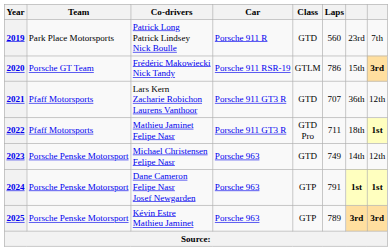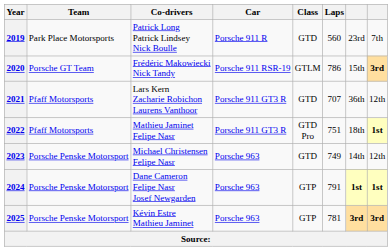2022 | Laps: 711 -> 751
2025 | Laps: 789 -> 781
